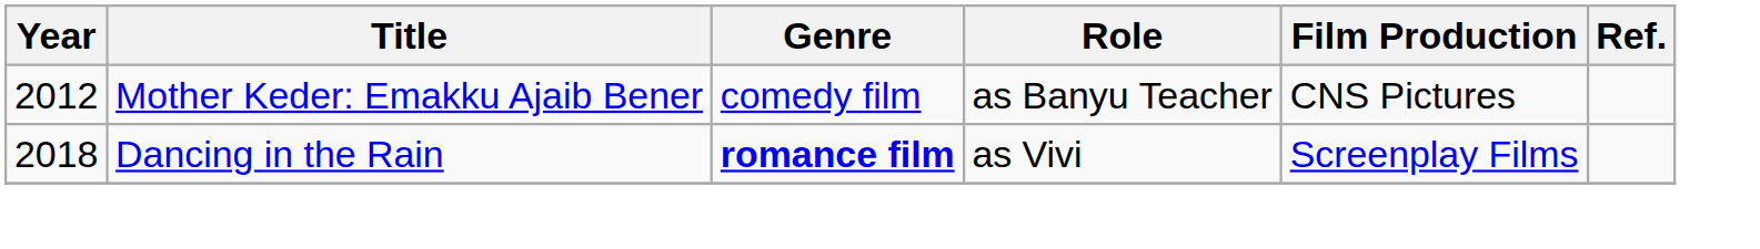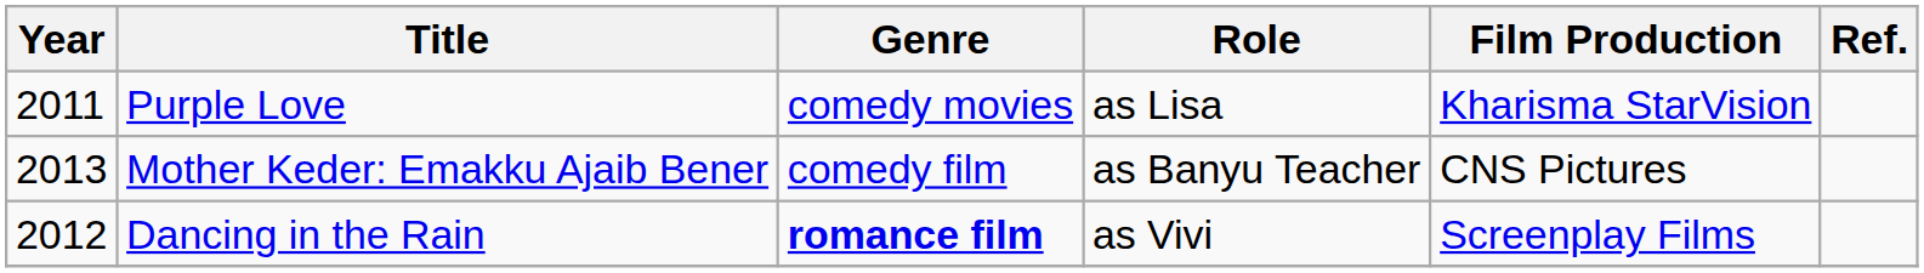+ row: 2011 | Purple Love | comedy movies | as Lisa | Kharisma StarVision
Mother Keder: Emakku Ajaib Bener | Year: 2012 -> 2013
Dancing in the Rain | Year: 2018 -> 2012
